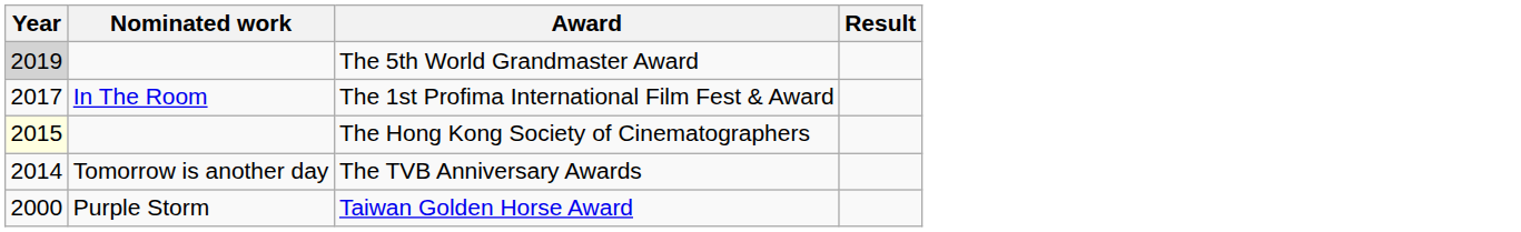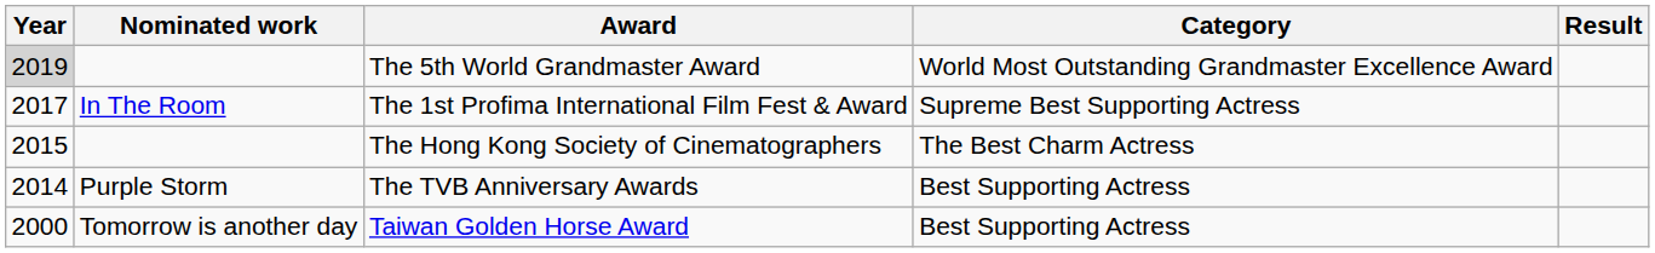+ column: Category | World Most Outstanding Grandmaster Excellence Award | Supreme Best Supporting Actress | The Best Charm Actress | Best Supporting Actress | Best Supporting Actress
The Hong Kong Society of Cinematographers | Year: lightyellow background -> no background
The TVB Anniversary Awards | Nominated work: Tomorrow is another day -> Purple Storm
Taiwan Golden Horse Award | Nominated work: Purple Storm -> Tomorrow is another day
